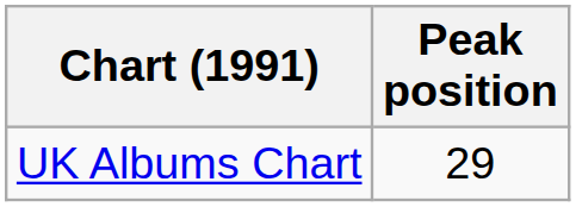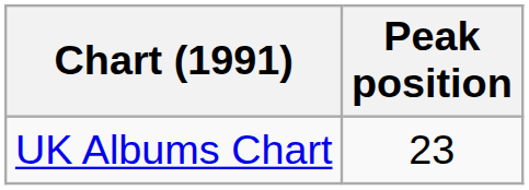UK Albums Chart | Peak position: 29 -> 23
